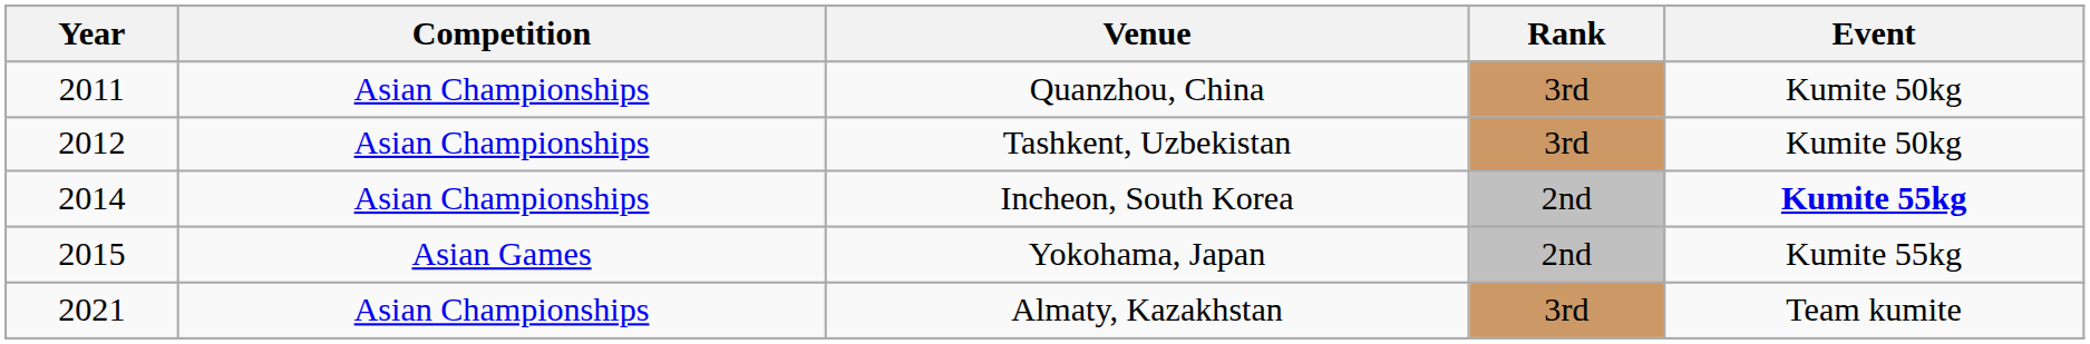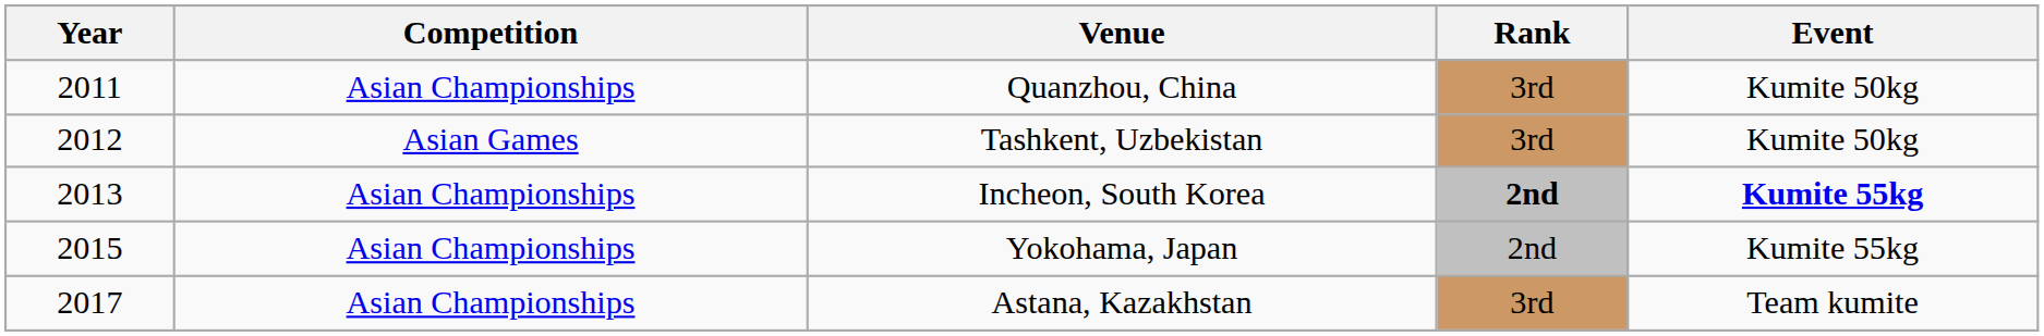Tashkent, Uzbekistan | Competition: Asian Championships -> Asian Games
Incheon, South Korea | Year: 2014 -> 2013
Incheon, South Korea | Rank: normal -> bold
Yokohama, Japan | Competition: Asian Games -> Asian Championships
+ row: 2017 | Asian Championships | Astana, Kazakhstan | 3rd | Team kumite
- row: 2021 | Asian Championships | Almaty, Kazakhstan | 3rd | Team kumite
